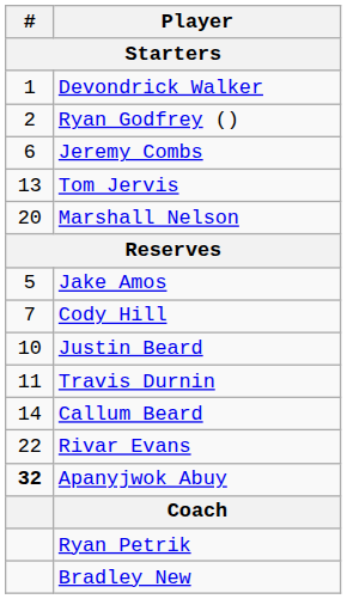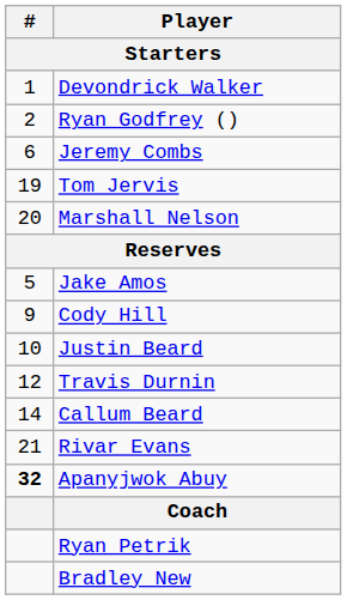Tom Jervis | #: 13 -> 19
Cody Hill | #: 7 -> 9
Travis Durnin | #: 11 -> 12
Rivar Evans | #: 22 -> 21
